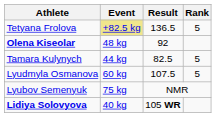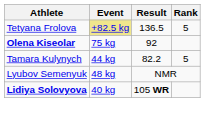Olena Kiseolar | Event: 48 kg -> 75 kg
Tamara Kulynych | Result: 82.5 -> 82.2
- row: Lyudmyla Osmanova | 60 kg | 107.5 | 5
Lyubov Semenyuk | Event: 75 kg -> 48 kg
